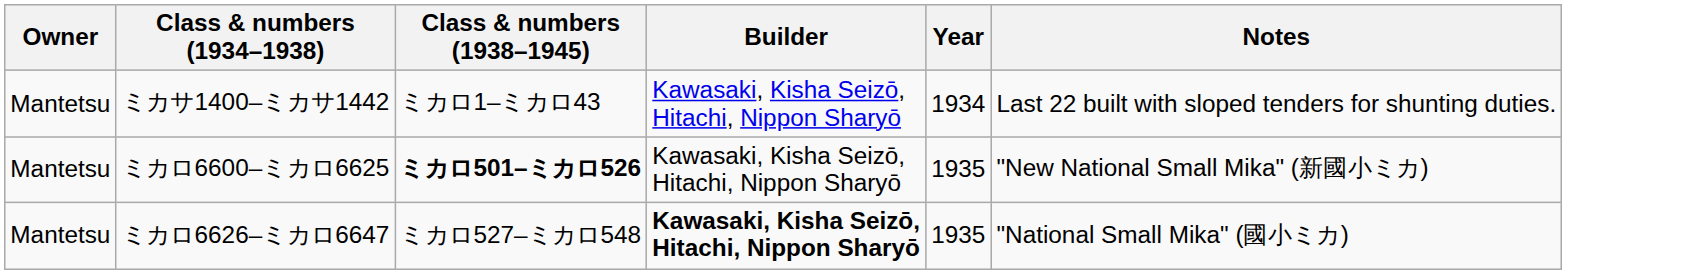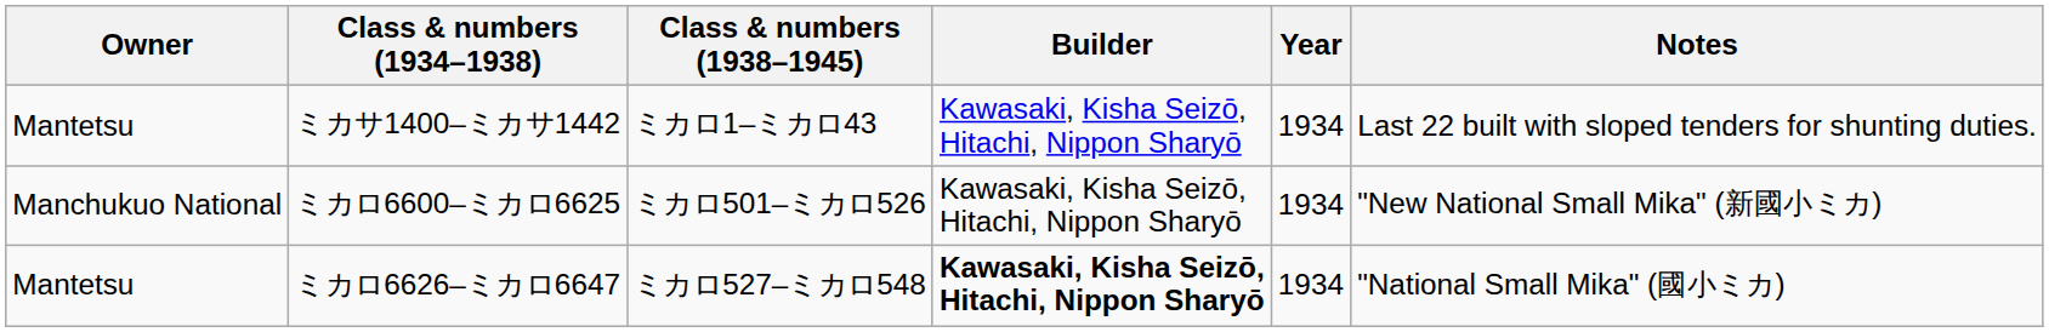ミカロ6600–ミカロ6625 | Owner: Mantetsu -> Manchukuo National
ミカロ6600–ミカロ6625 | Class & numbers (1938–1945): bold -> normal
ミカロ6600–ミカロ6625 | Year: 1935 -> 1934
ミカロ6626–ミカロ6647 | Year: 1935 -> 1934
